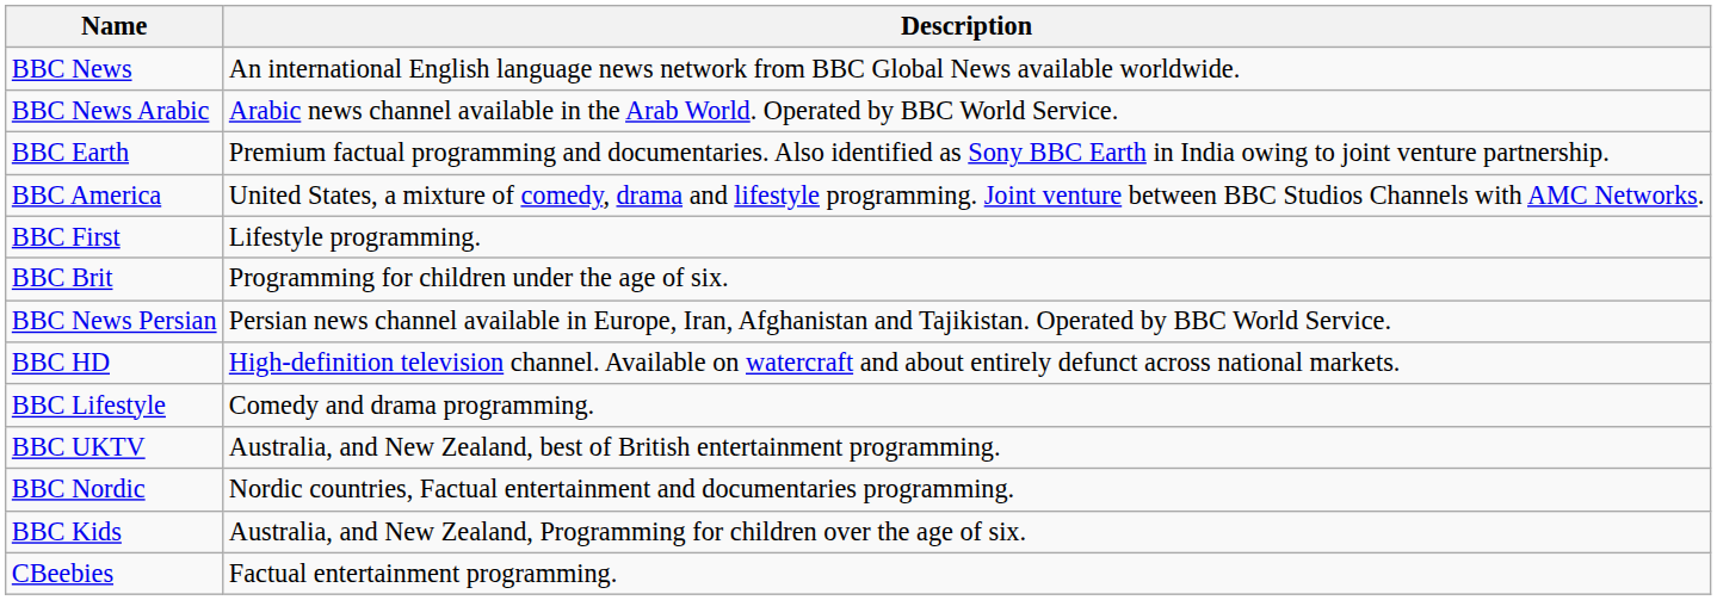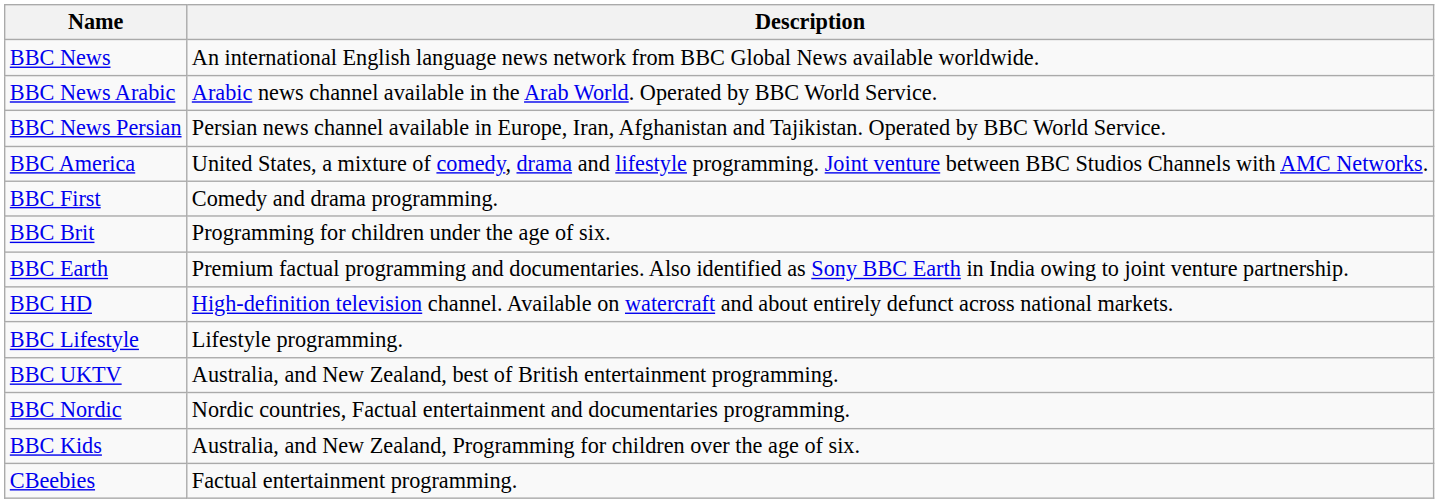rows swapped: BBC News Persian <-> BBC Earth
BBC First | Description: Lifestyle programming. -> Comedy and drama programming.
BBC Lifestyle | Description: Comedy and drama programming. -> Lifestyle programming.
